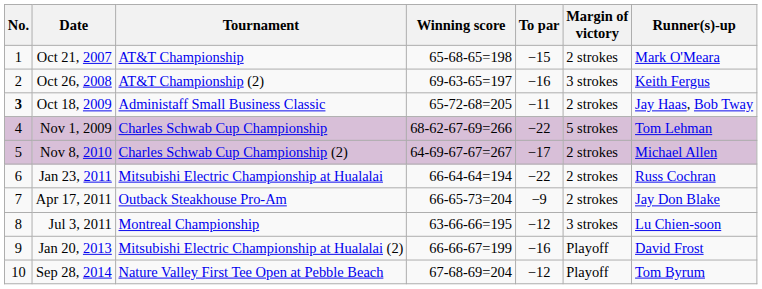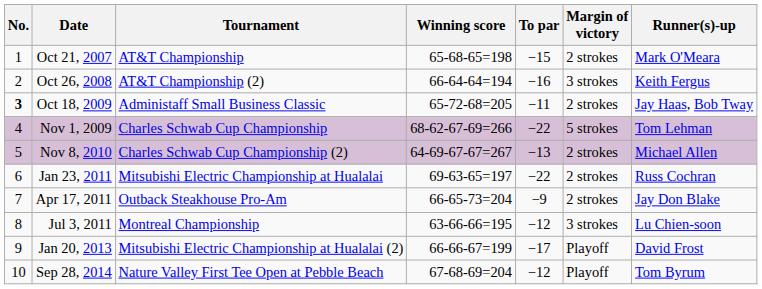Oct 26, 2008 | Winning score: 69-63-65=197 -> 66-64-64=194
Nov 8, 2010 | To par: −17 -> −13
Jan 23, 2011 | Winning score: 66-64-64=194 -> 69-63-65=197
Jan 20, 2013 | To par: −16 -> −17
